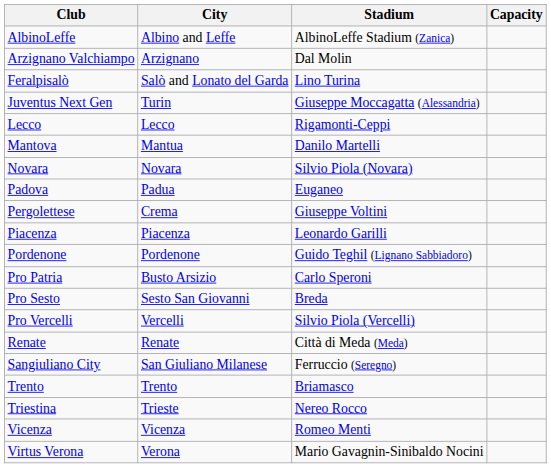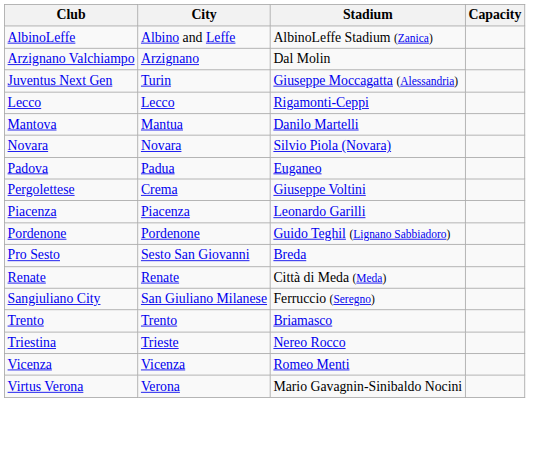- row: Feralpisalò | Salò and Lonato del Garda | Lino Turina
- row: Pro Patria | Busto Arsizio | Carlo Speroni
- row: Pro Vercelli | Vercelli | Silvio Piola (Vercelli)
